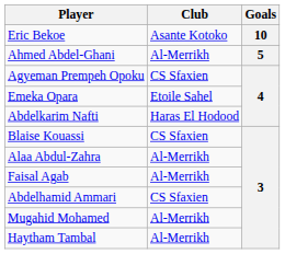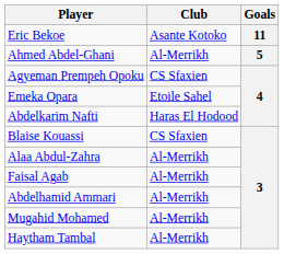Eric Bekoe | Goals: 10 -> 11
Abdelhamid Ammari | Club: CS Sfaxien -> Al-Merrikh
